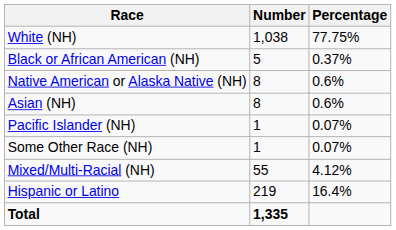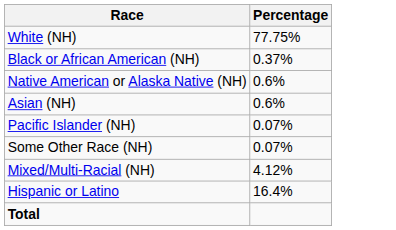- column: Number | 1,038 | 5 | 8 | 8 | 1 | 1 | 55 | 219 | 1,335
